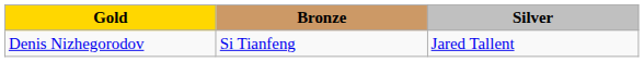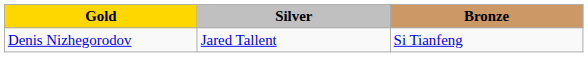columns swapped: Silver <-> Bronze
